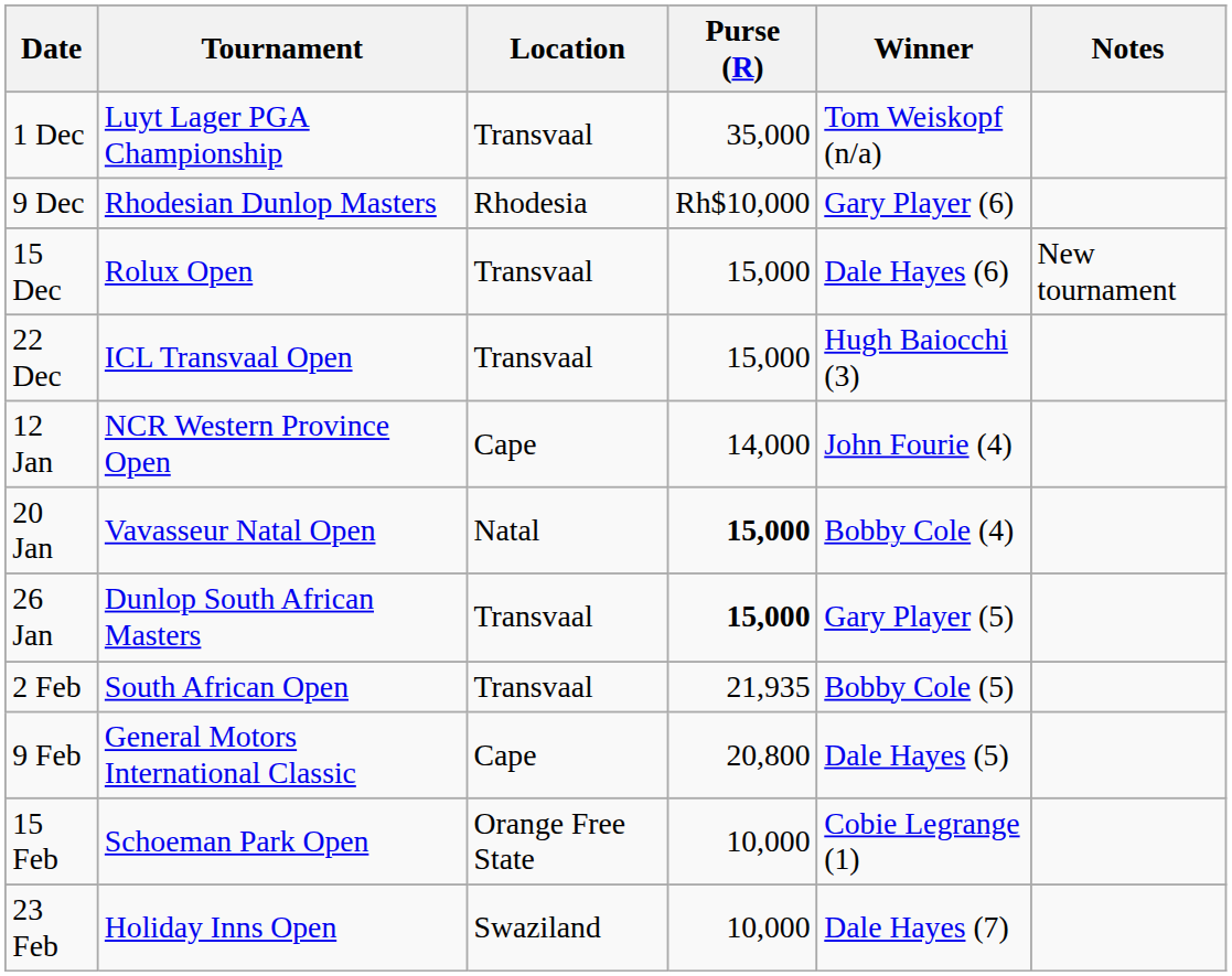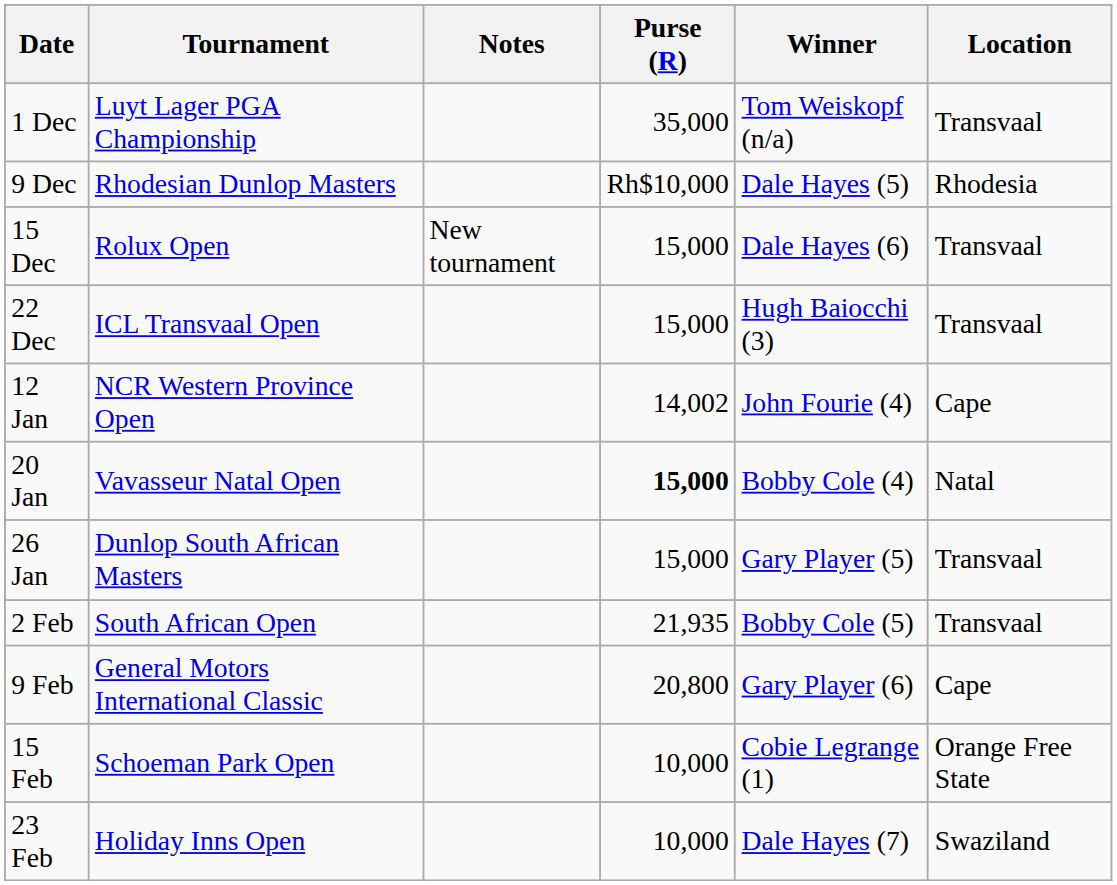columns swapped: Location <-> Notes
9 Dec | Winner: Gary Player (6) -> Dale Hayes (5)
12 Jan | Purse (R): 14,000 -> 14,002
26 Jan | Purse (R): bold -> normal
9 Feb | Winner: Dale Hayes (5) -> Gary Player (6)
